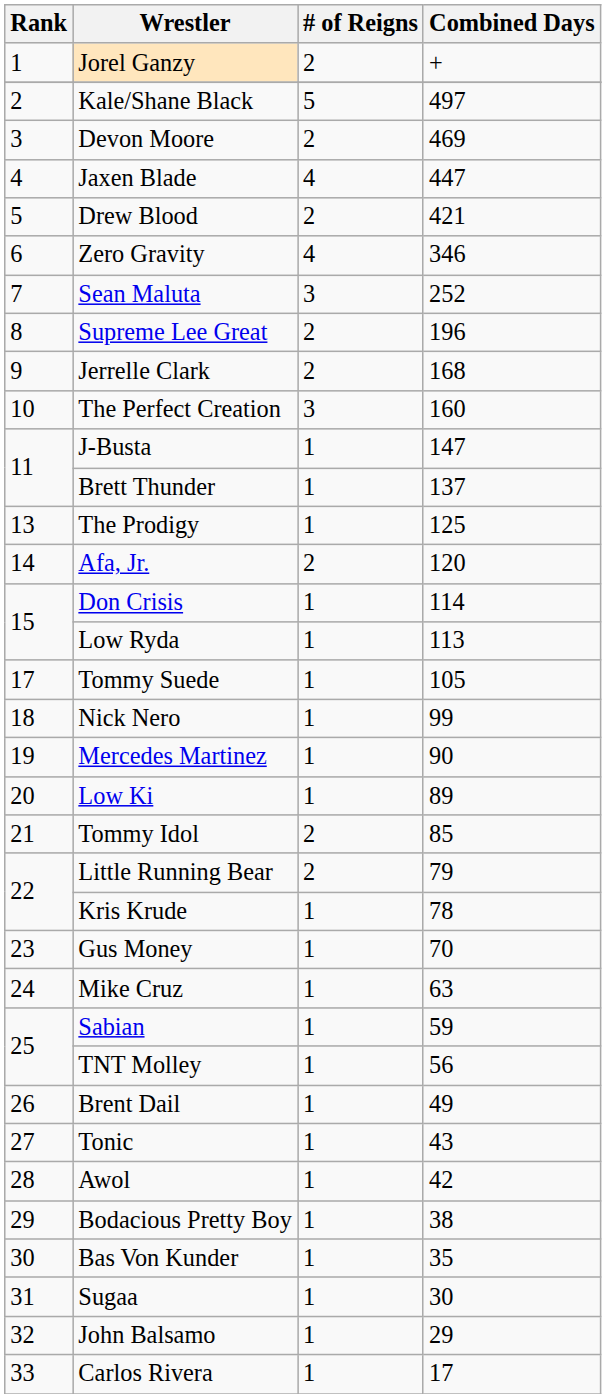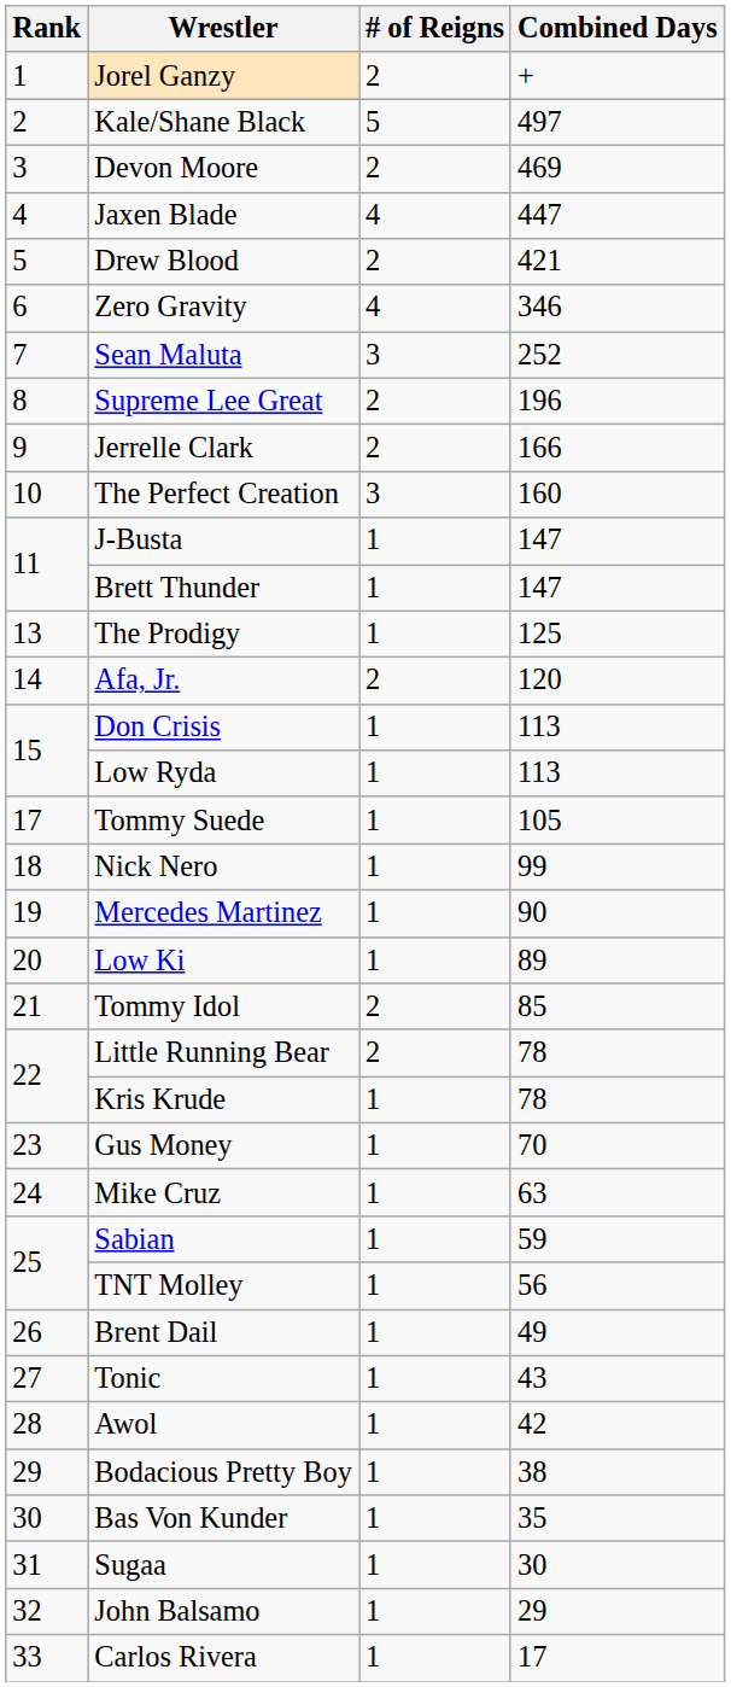Jerrelle Clark | Combined Days: 168 -> 166
Brett Thunder | Combined Days: 137 -> 147
Don Crisis | Combined Days: 114 -> 113
Little Running Bear | Combined Days: 79 -> 78
